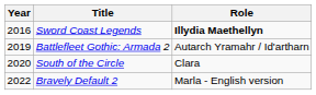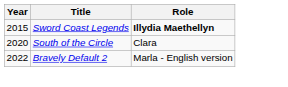Sword Coast Legends | Year: 2016 -> 2015
- row: 2019 | Battlefleet Gothic: Armada 2 | Autarch Yramahr / Id'artharn
